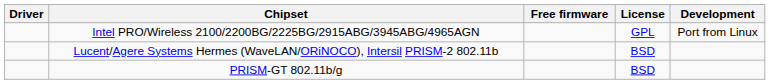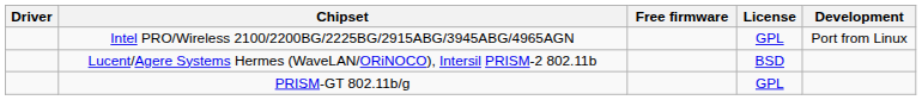PRISM-GT 802.11b/g | License: BSD -> GPL
